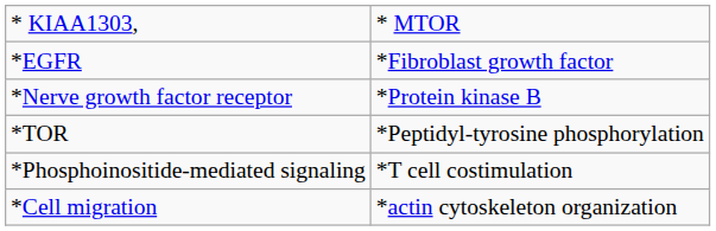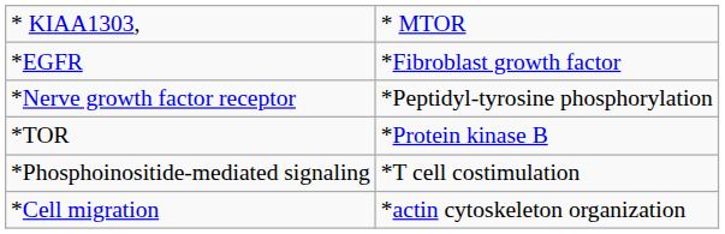*Nerve growth factor receptor | column 2: *Protein kinase B -> *Peptidyl-tyrosine phosphorylation
*TOR | column 2: *Peptidyl-tyrosine phosphorylation -> *Protein kinase B
